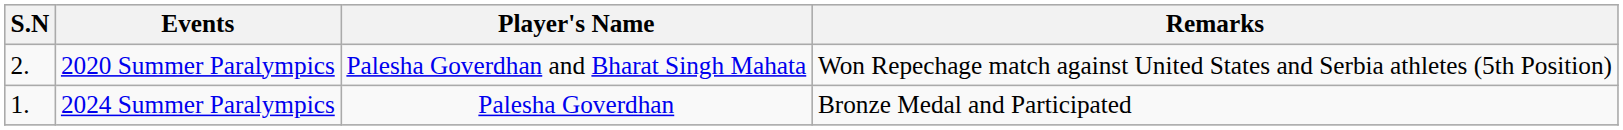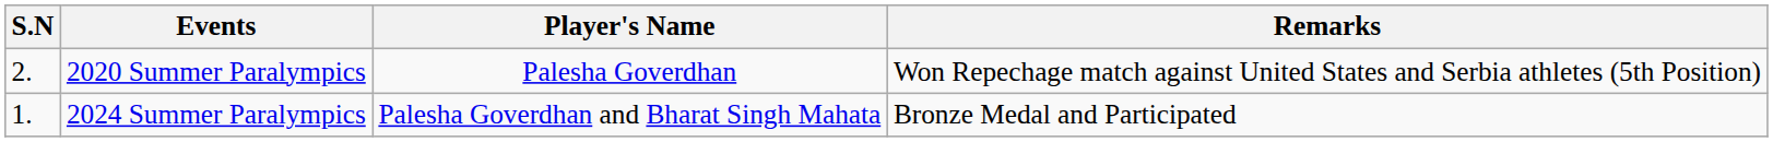2020 Summer Paralympics | Player's Name: Palesha Goverdhan and Bharat Singh Mahata -> Palesha Goverdhan
2024 Summer Paralympics | Player's Name: Palesha Goverdhan -> Palesha Goverdhan and Bharat Singh Mahata
